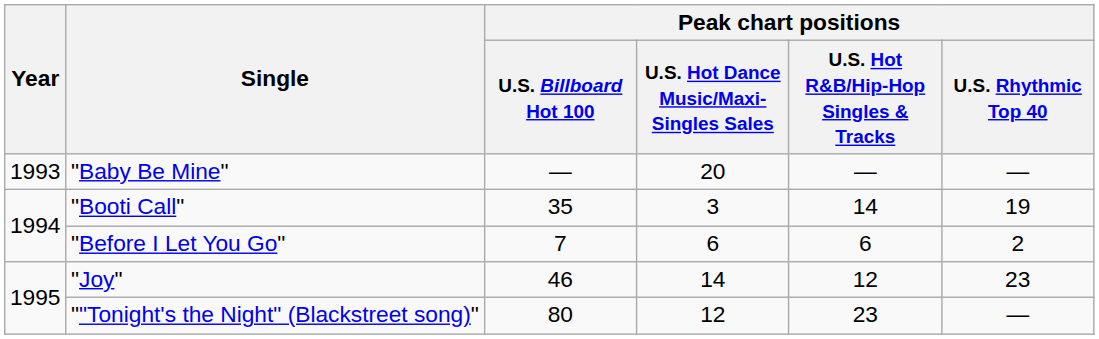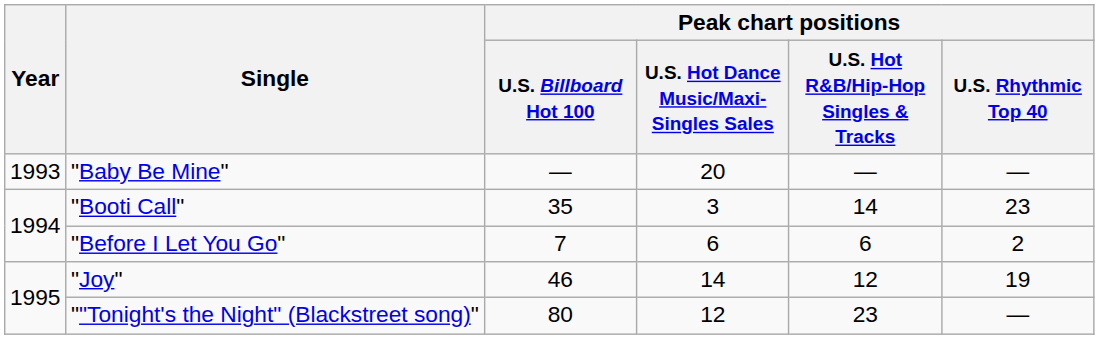"Booti Call" | Peak chart positions / U.S. Rhythmic Top 40: 19 -> 23
"Joy" | Peak chart positions / U.S. Rhythmic Top 40: 23 -> 19
